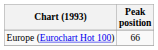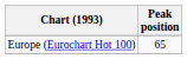Europe (Eurochart Hot 100) | Peak position: 66 -> 65
